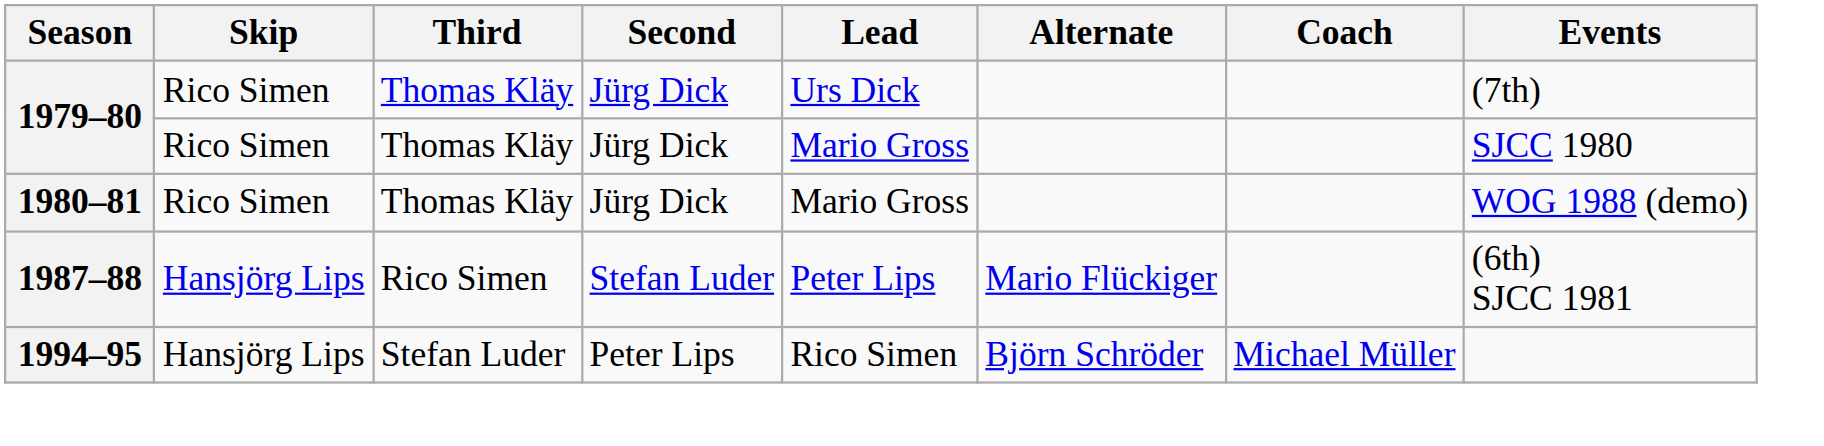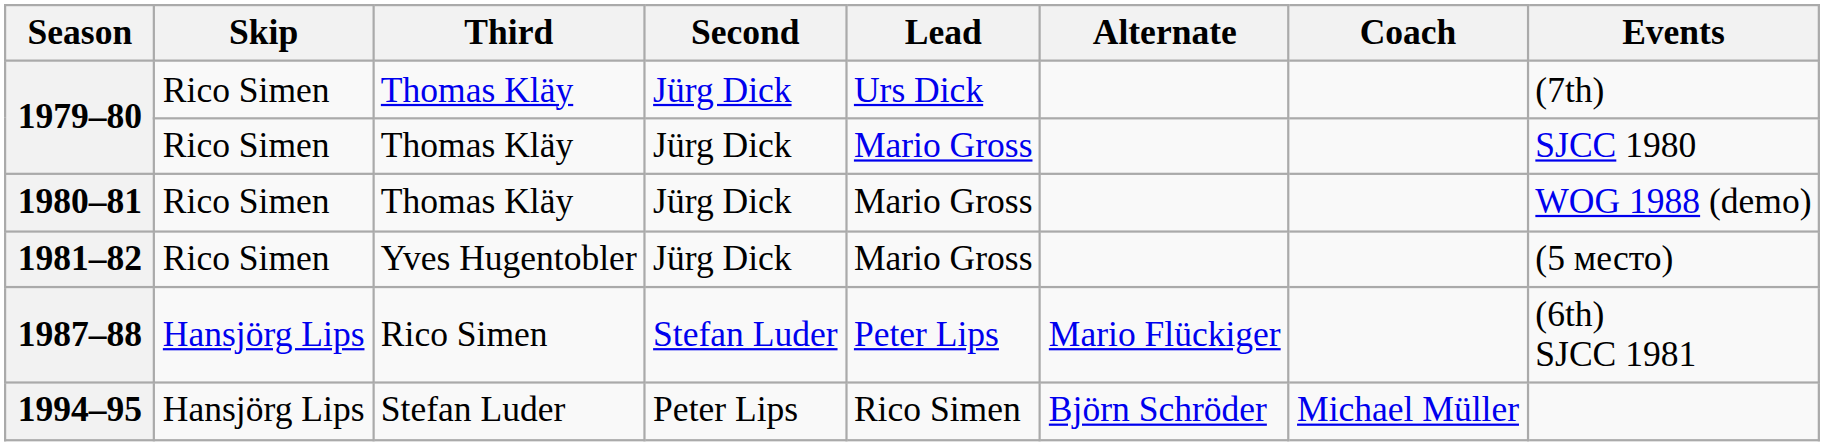+ row: 1981–82 | Rico Simen | Yves Hugentobler | Jürg Dick | Mario Gross | (5 место)
